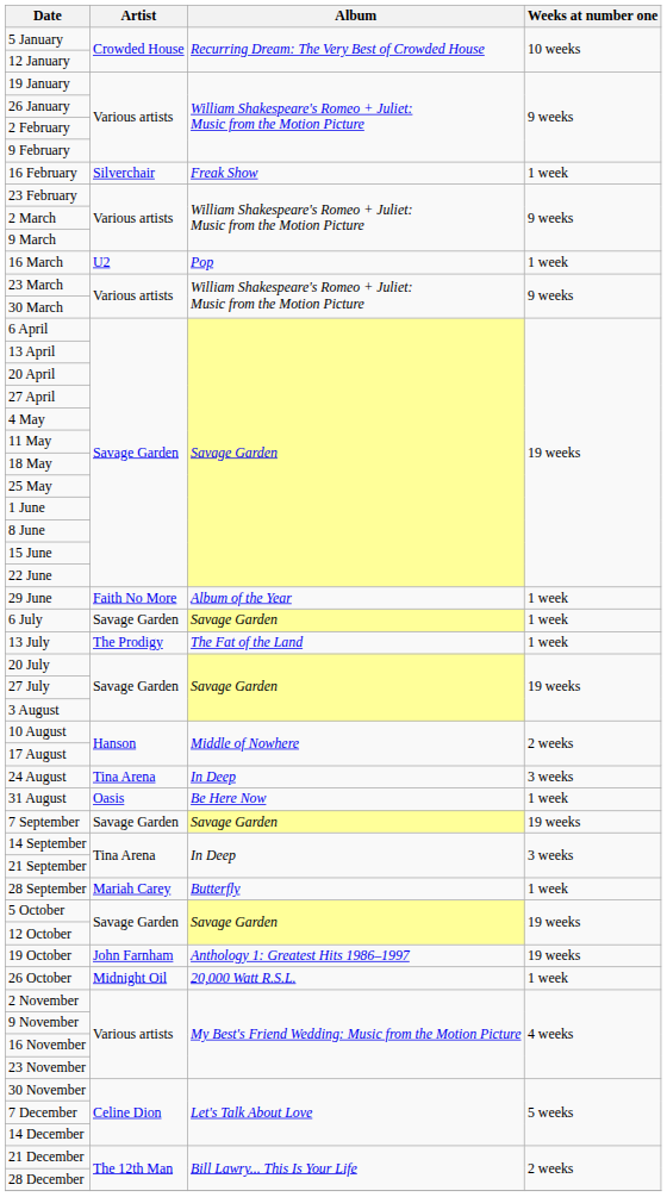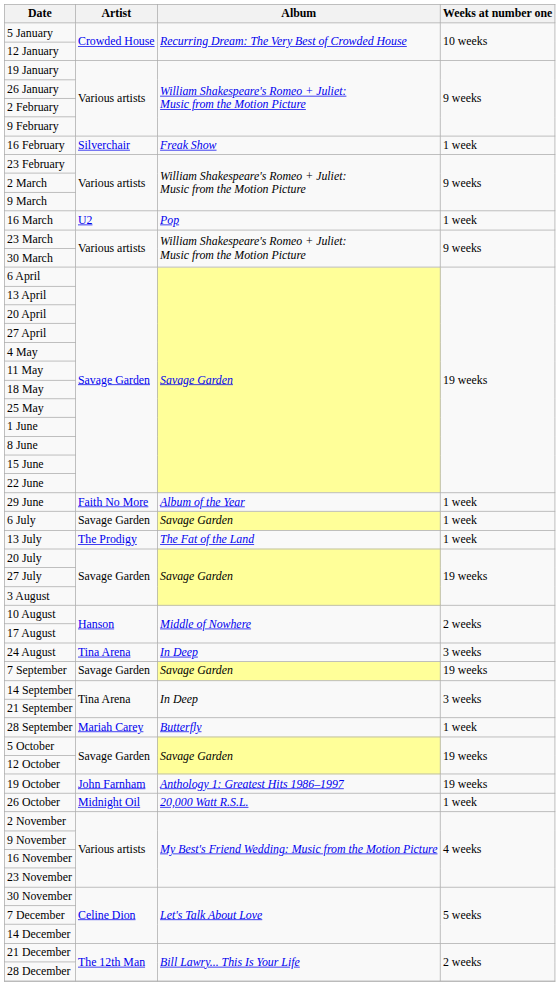- row: 31 August | Oasis | Be Here Now | 1 week
